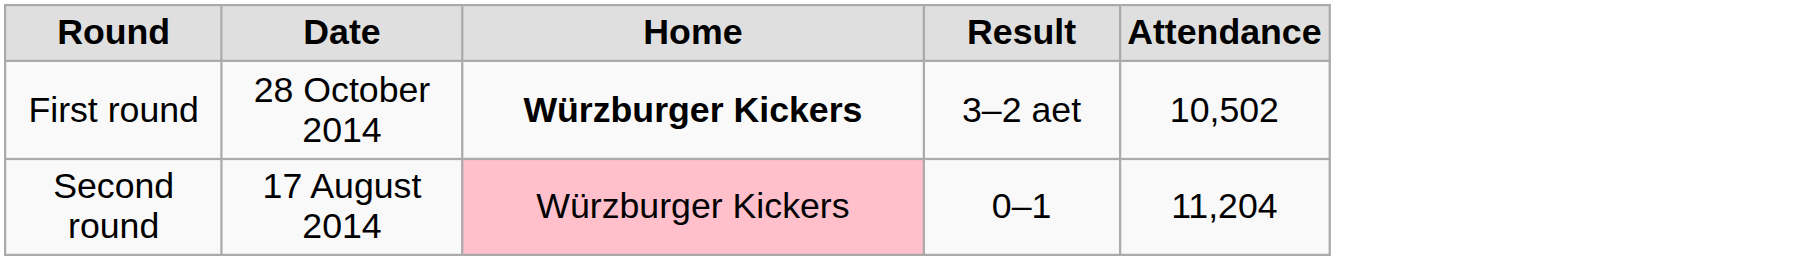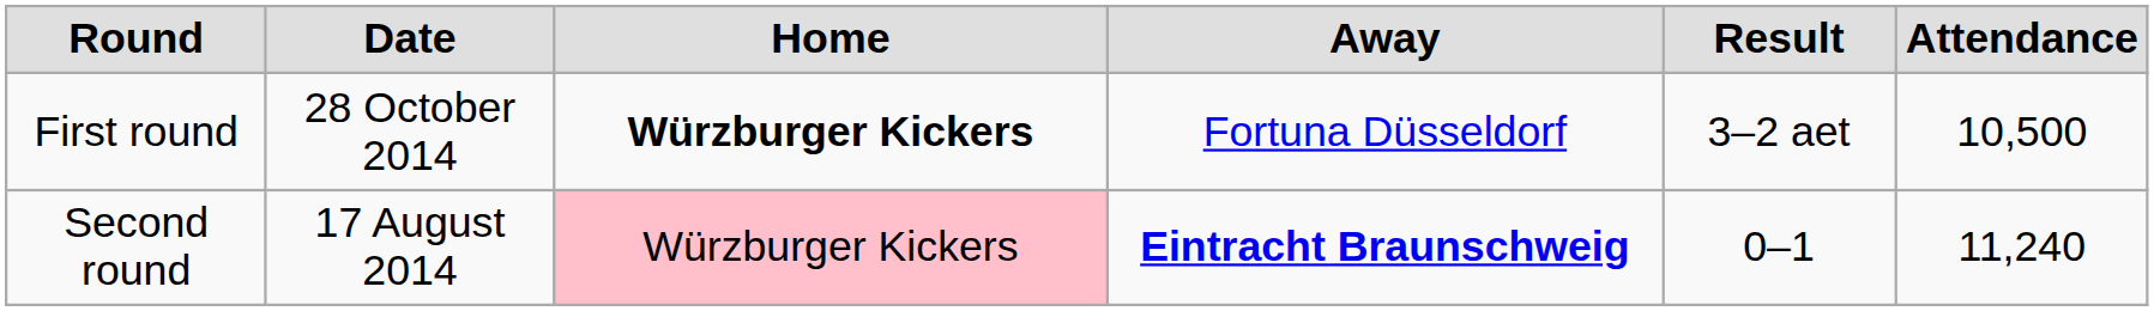+ column: Away | Fortuna Düsseldorf | Eintracht Braunschweig
First round | Attendance: 10,502 -> 10,500
Second round | Attendance: 11,204 -> 11,240
